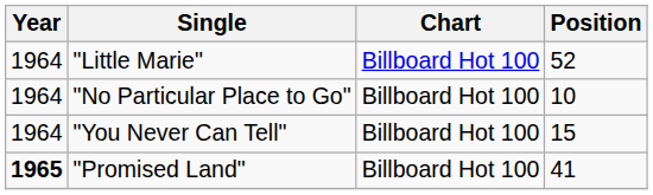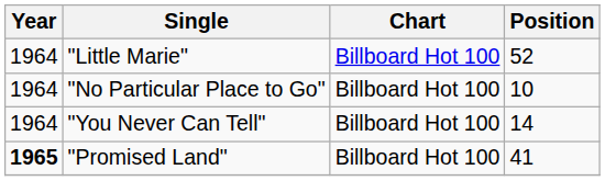"You Never Can Tell" | Position: 15 -> 14
